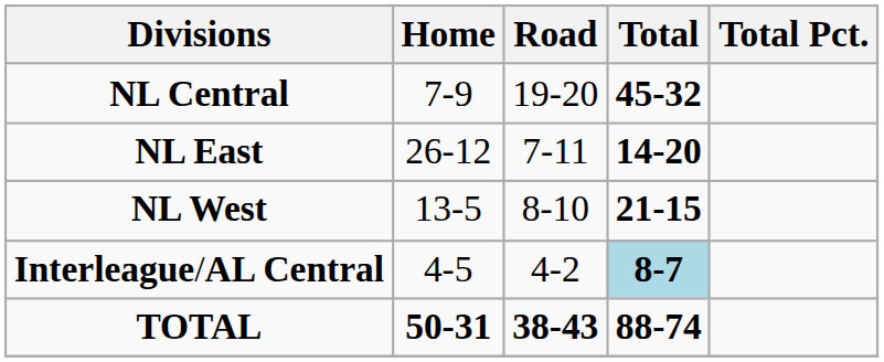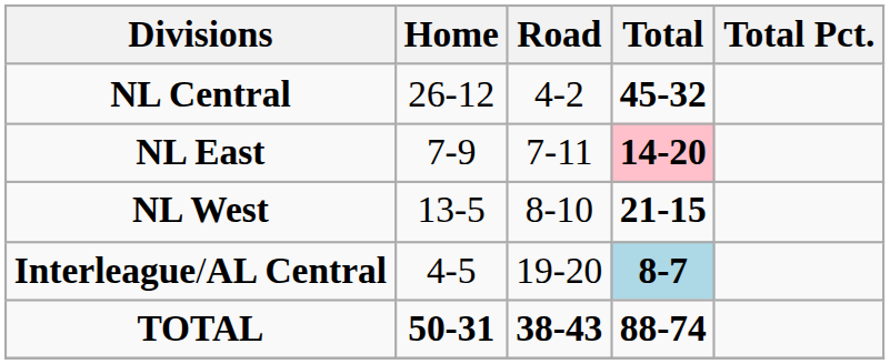NL Central | Home: 7-9 -> 26-12
NL Central | Road: 19-20 -> 4-2
NL East | Home: 26-12 -> 7-9
NL East | Total: no background -> pink background
Interleague/AL Central | Road: 4-2 -> 19-20
